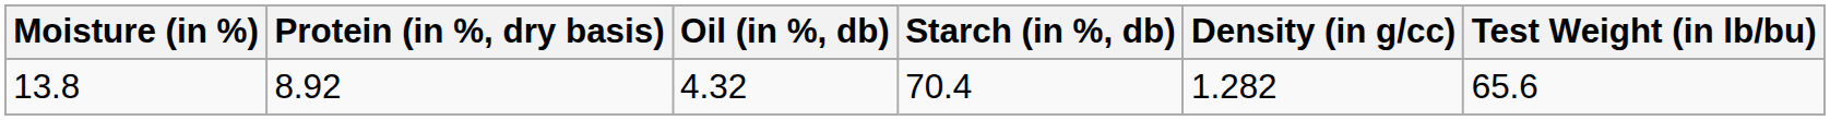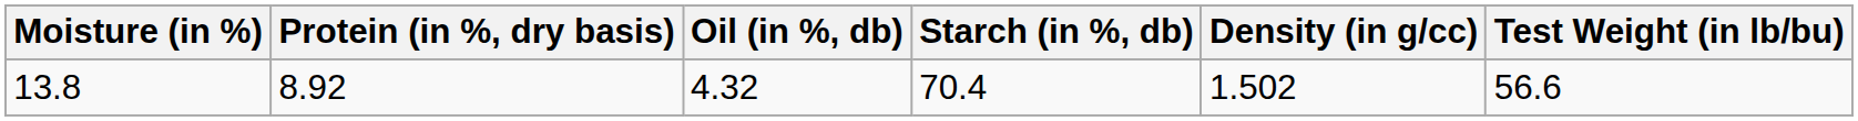13.8 | Density (in g/cc): 1.282 -> 1.502
13.8 | Test Weight (in lb/bu): 65.6 -> 56.6
